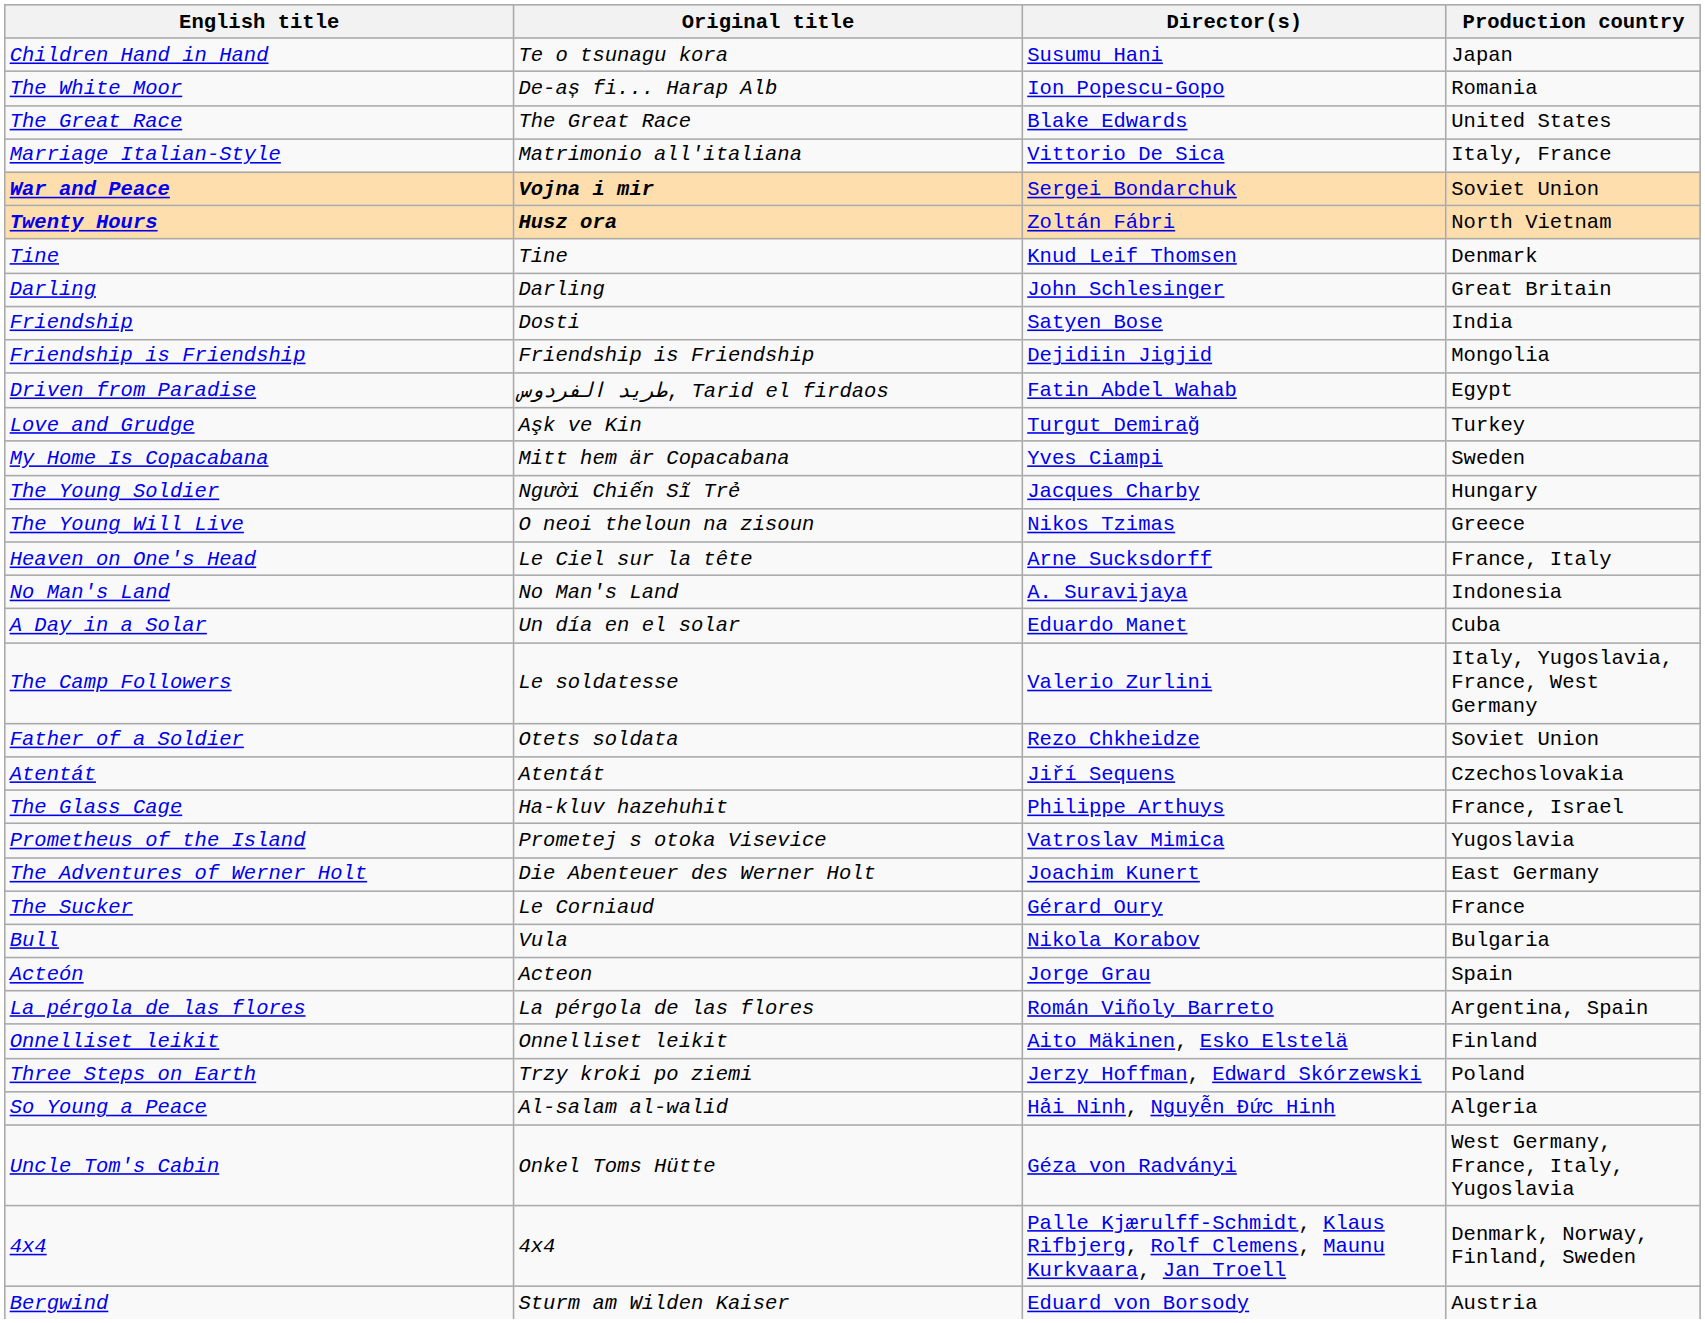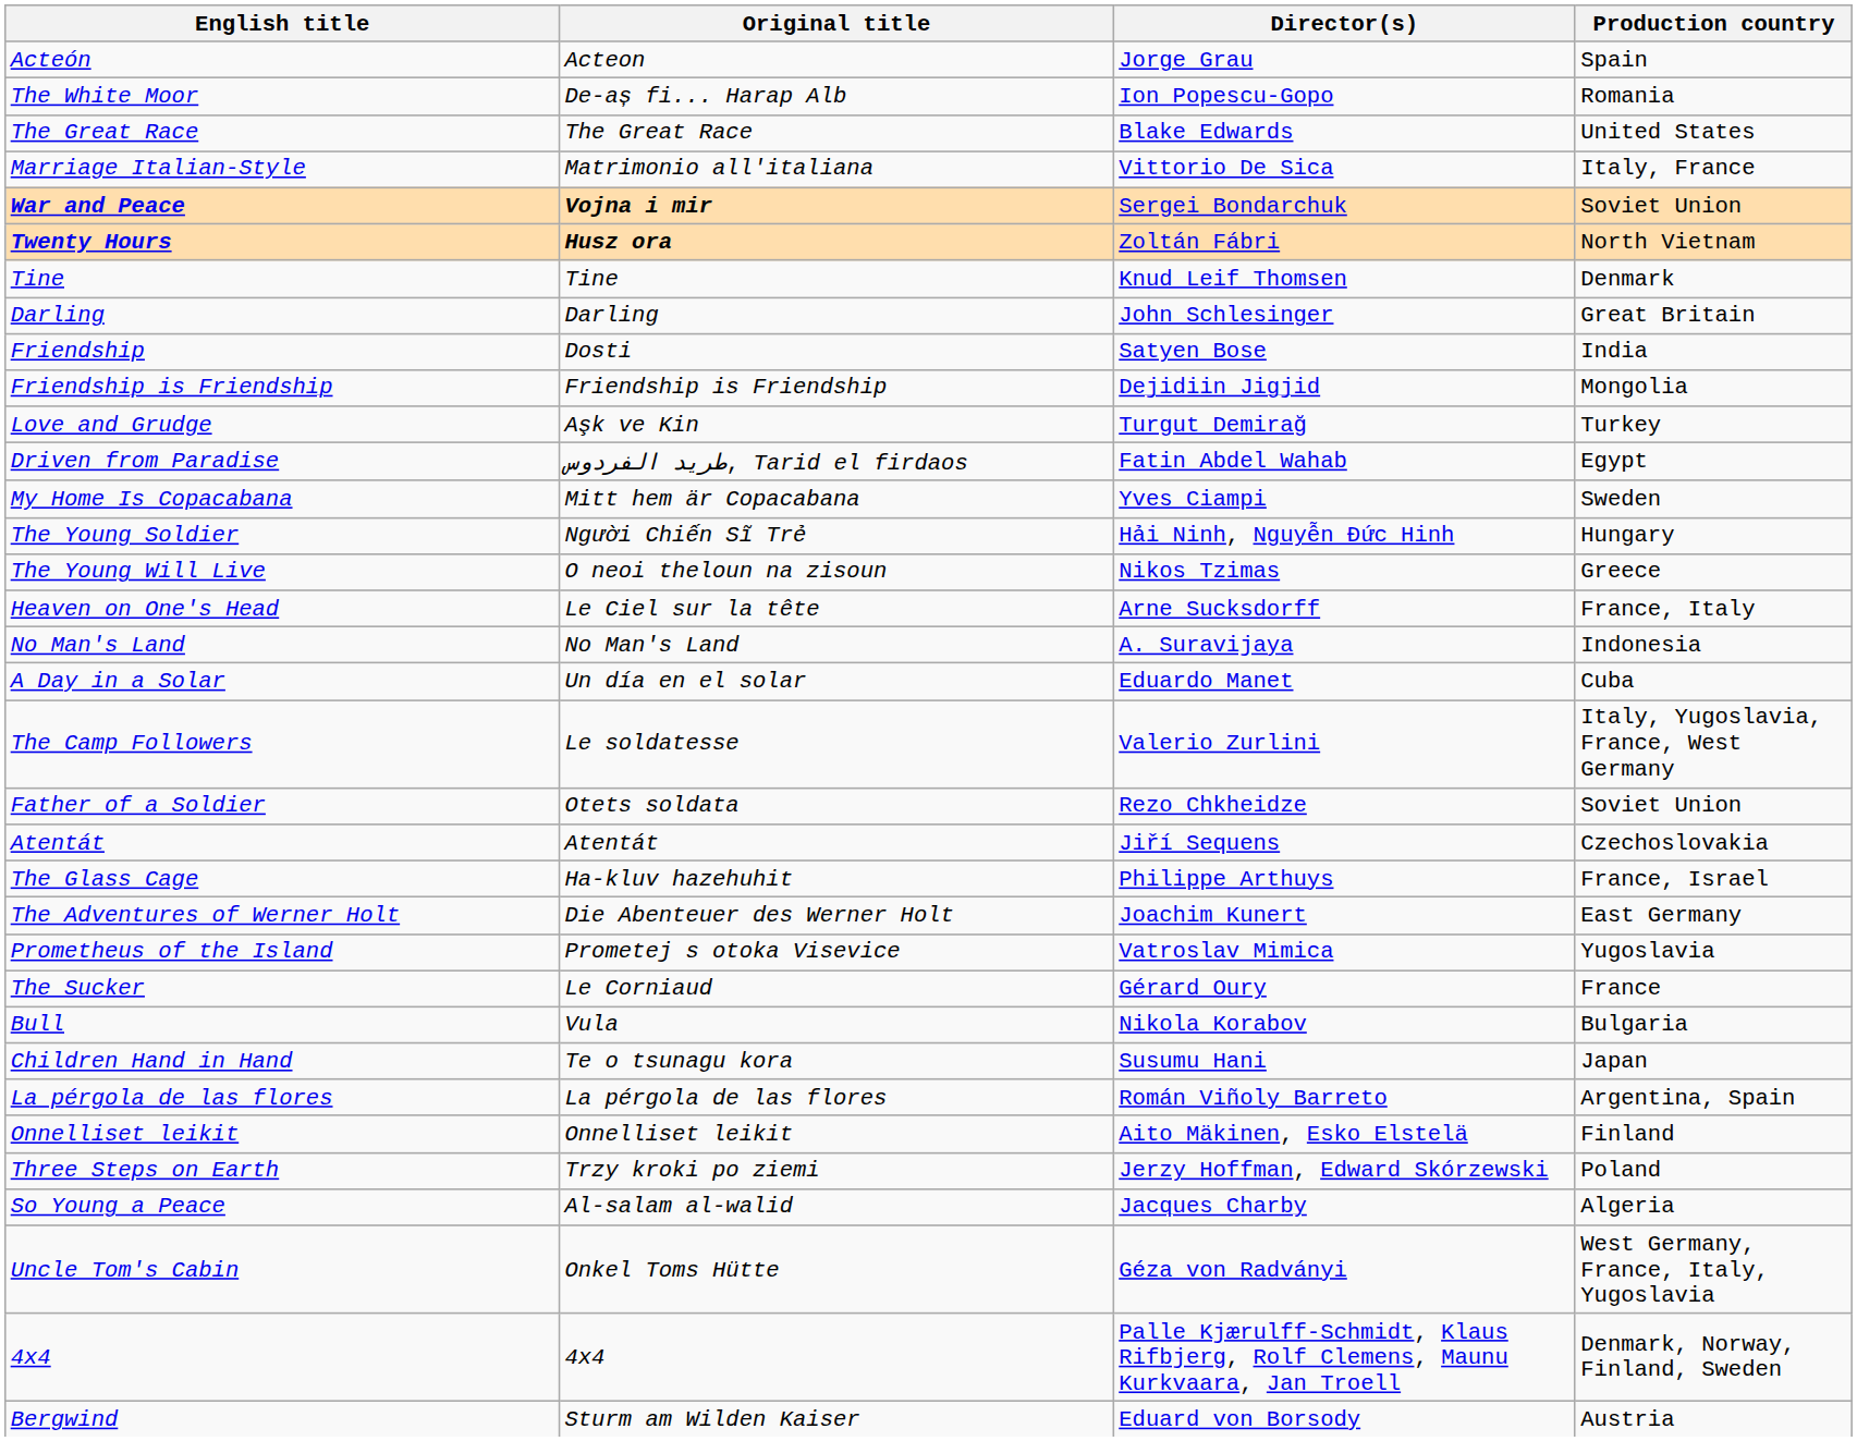rows swapped: Acteón <-> Children Hand in Hand
rows swapped: Driven from Paradise <-> Love and Grudge
The Young Soldier | Director(s): Jacques Charby -> Hải Ninh, Nguyễn Đức Hinh
rows swapped: The Adventures of Werner Holt <-> Prometheus of the Island
So Young a Peace | Director(s): Hải Ninh, Nguyễn Đức Hinh -> Jacques Charby
